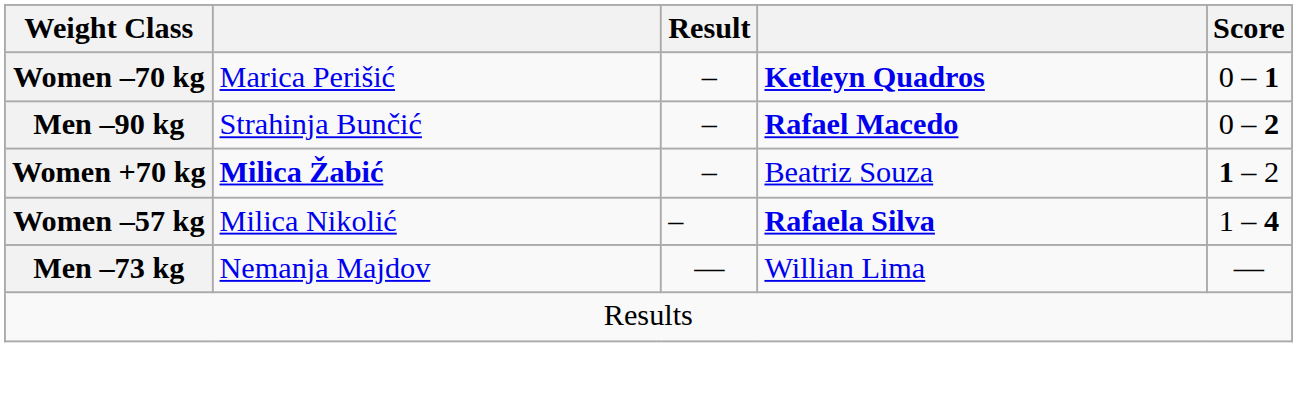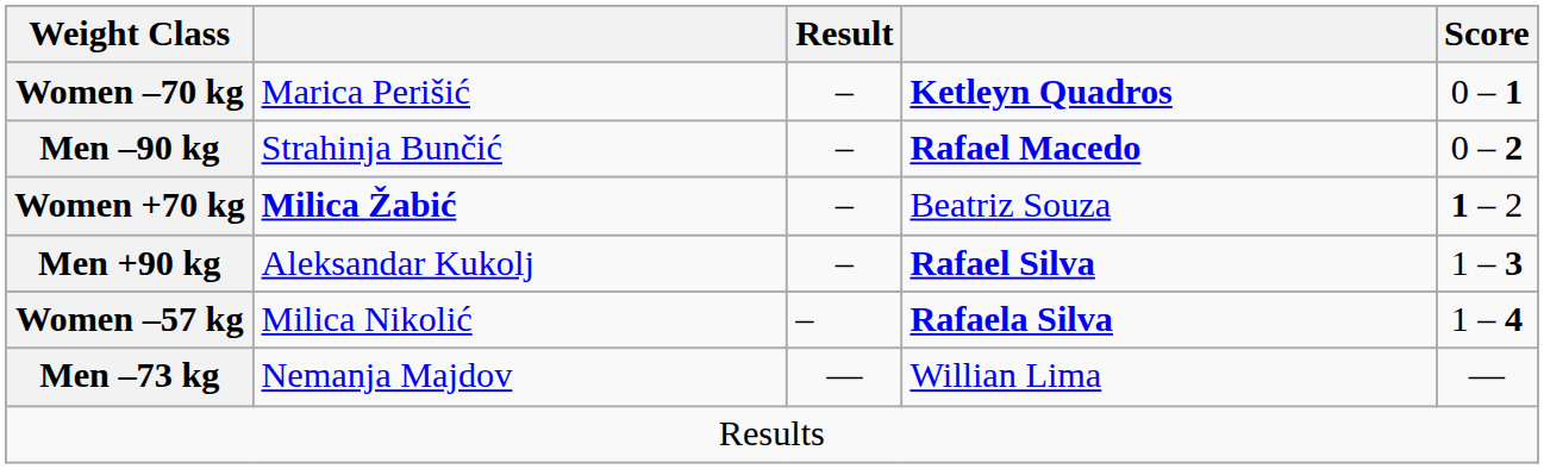+ row: Men +90 kg | Aleksandar Kukolj | – | Rafael Silva | 1 – 3
